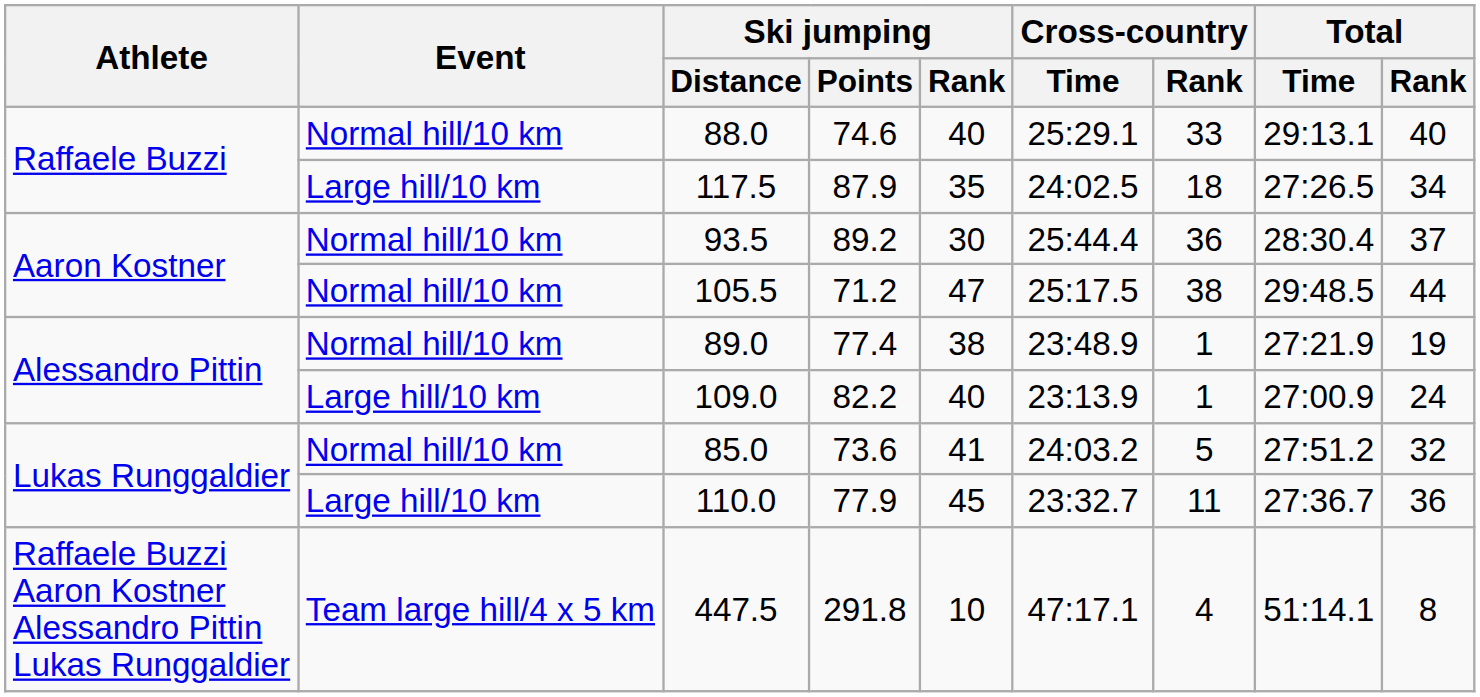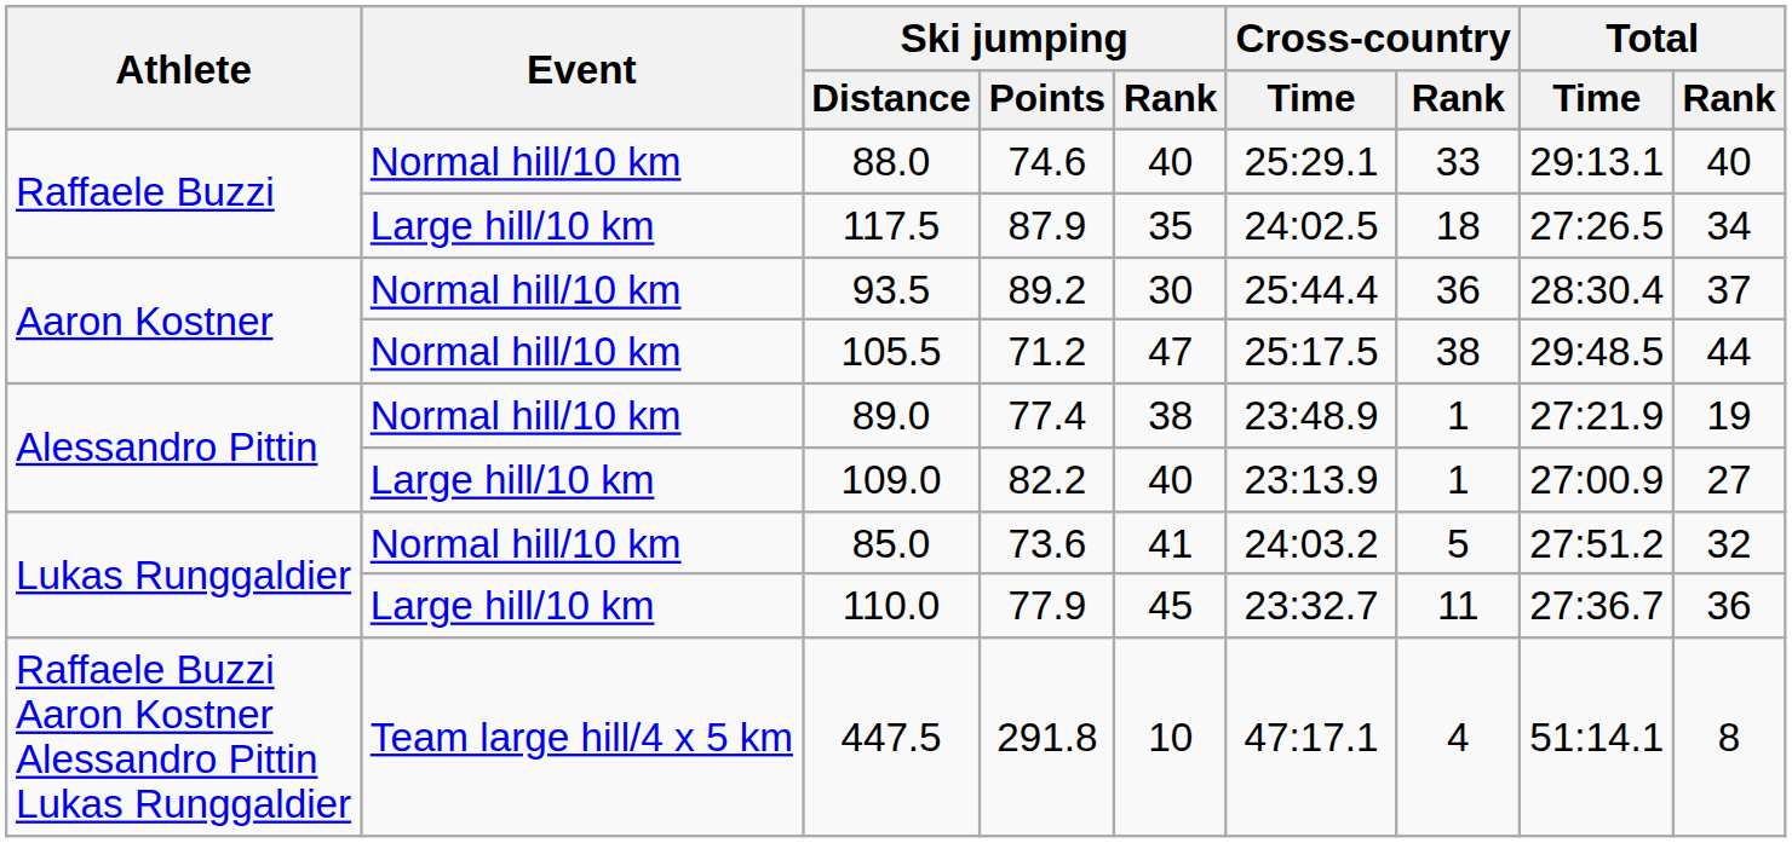109.0 | Total / Rank: 24 -> 27
